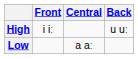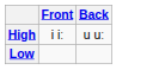- column: Central | a aː
